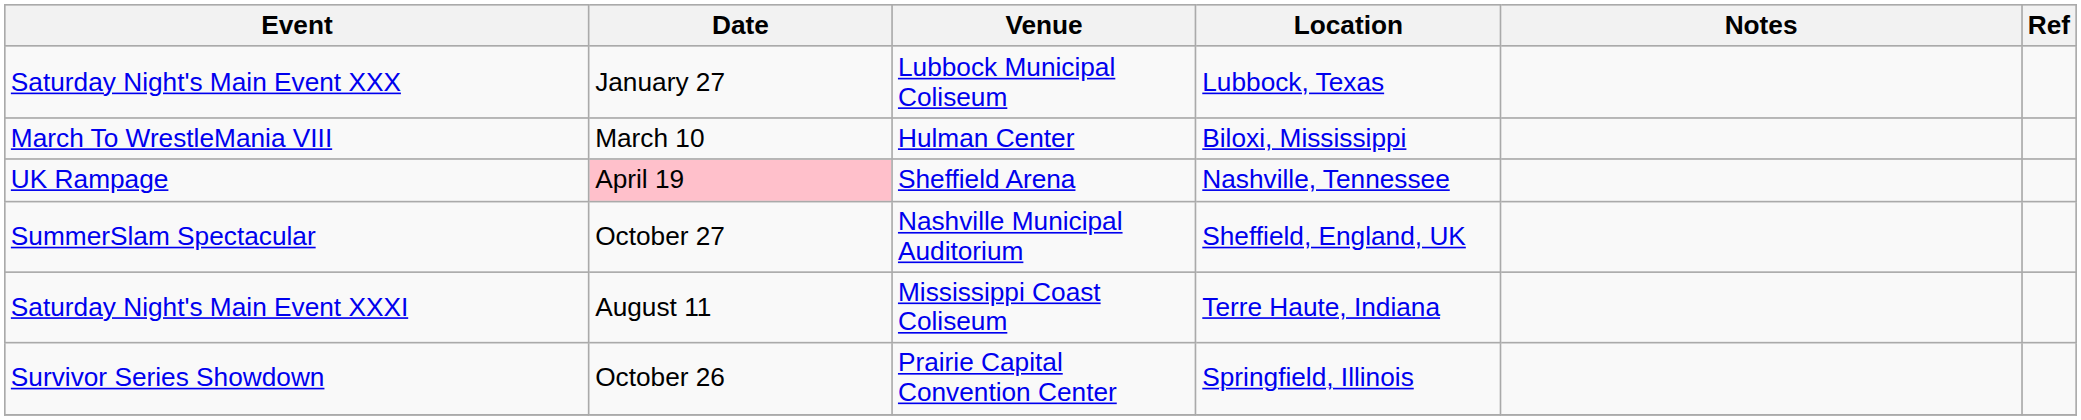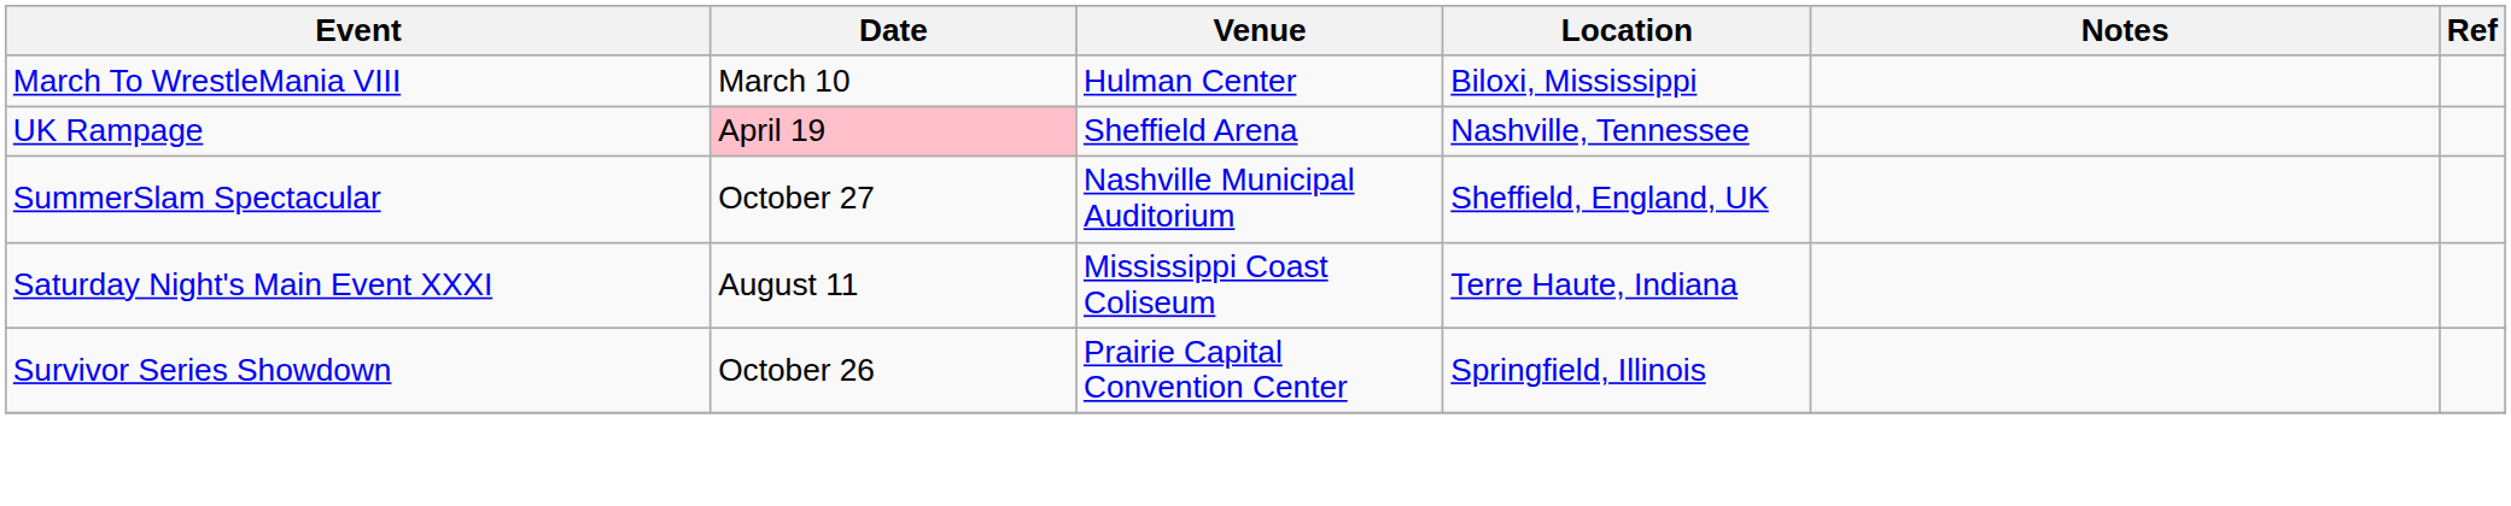- row: Saturday Night's Main Event XXX | January 27 | Lubbock Municipal Coliseum | Lubbock, Texas
